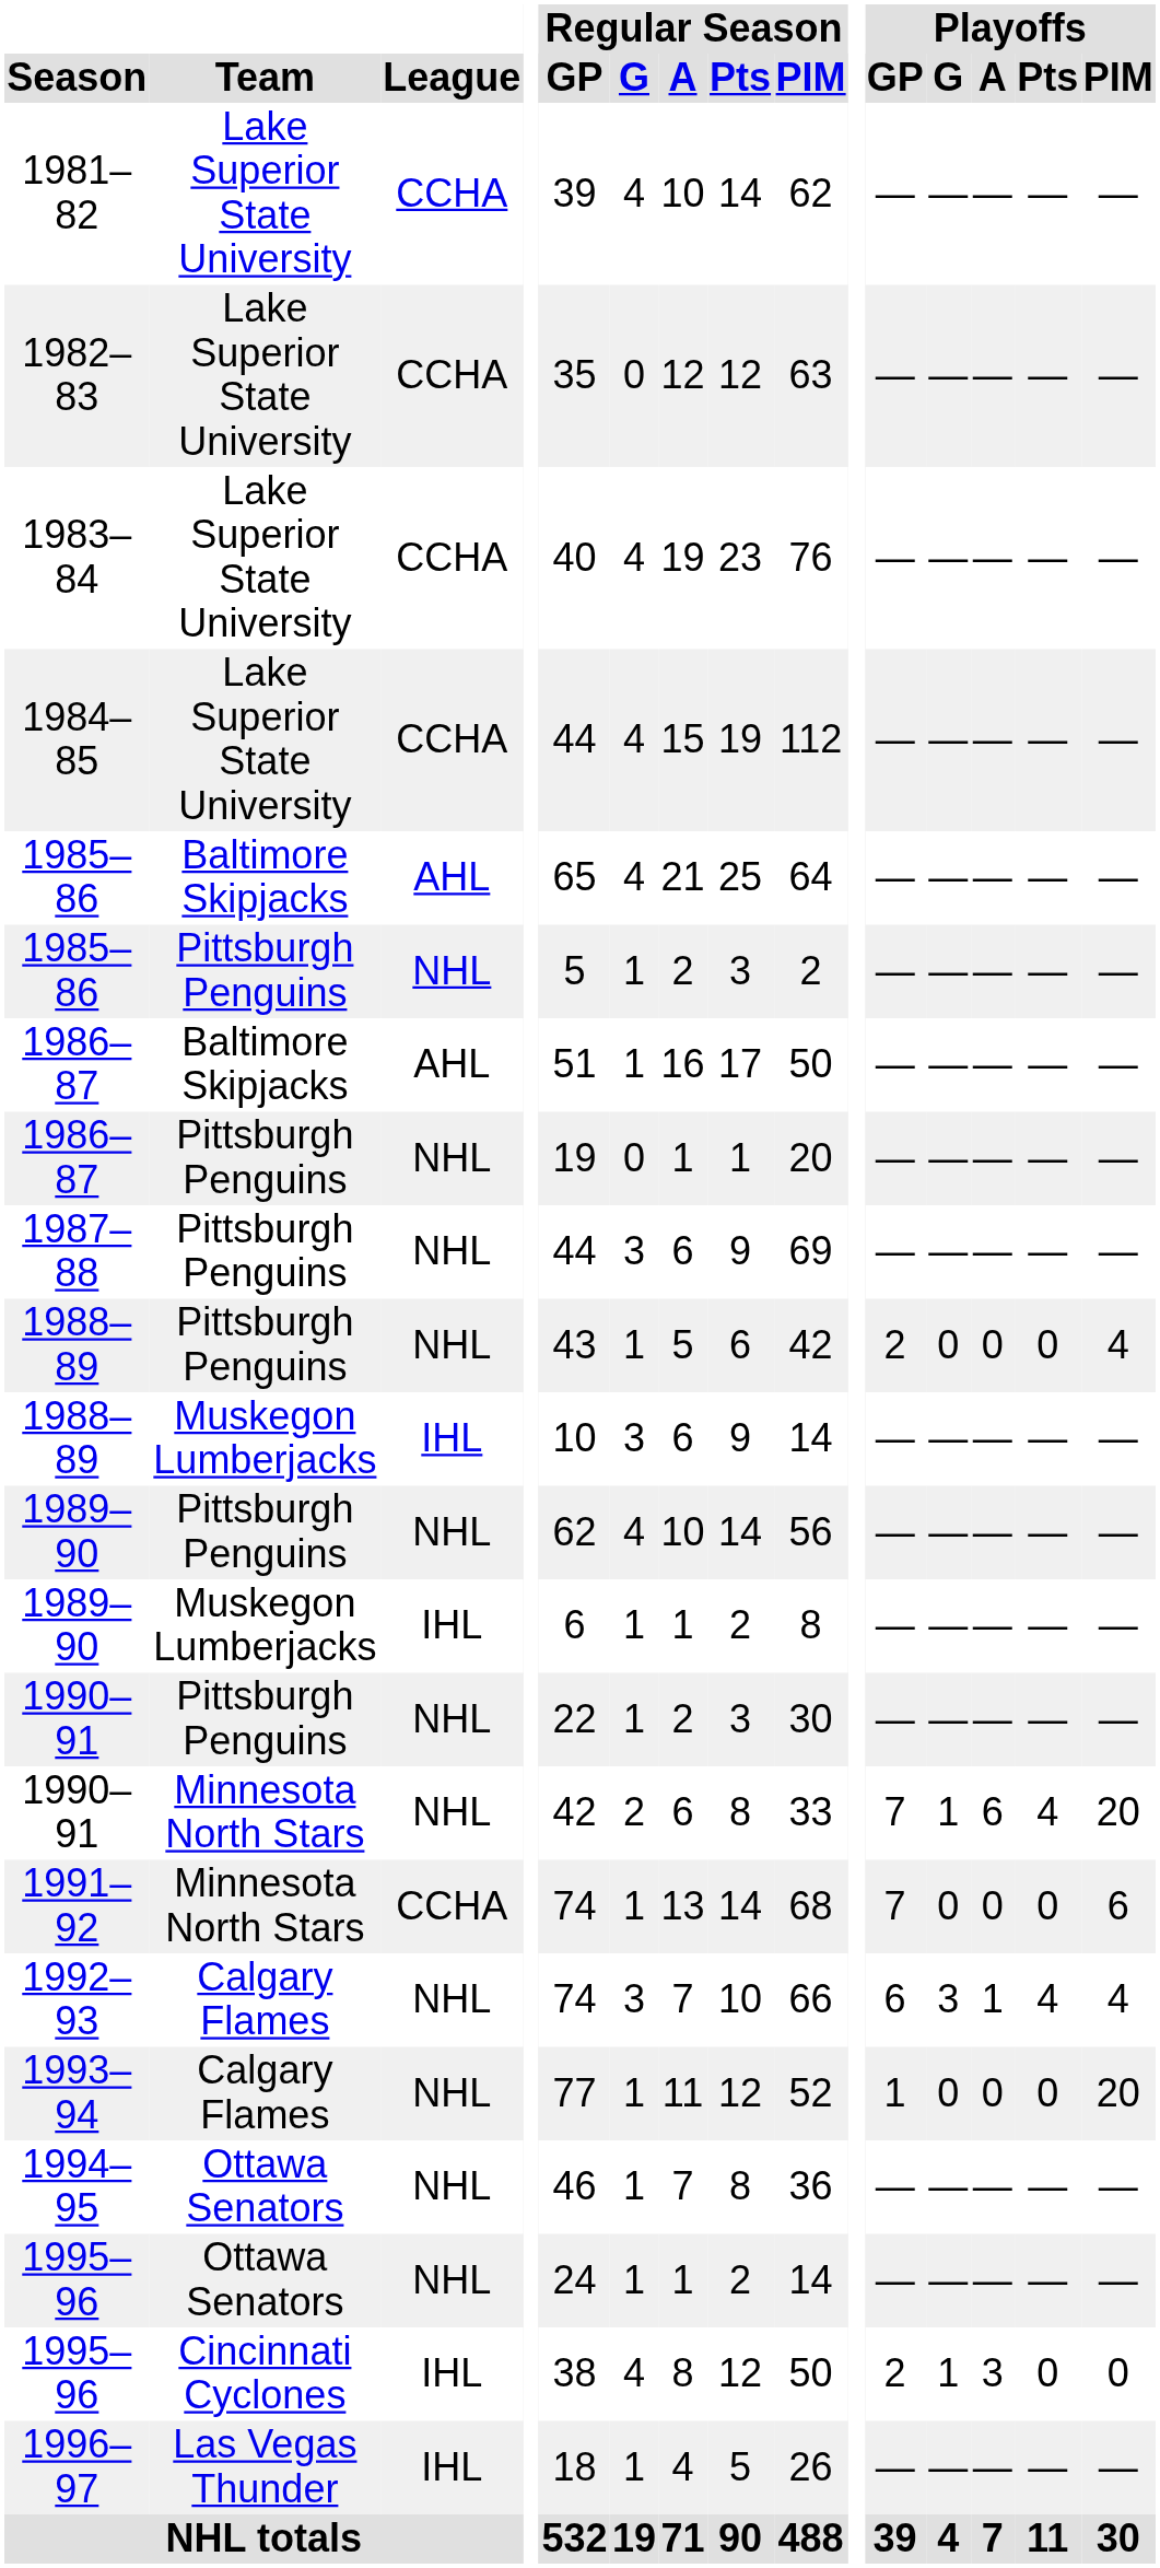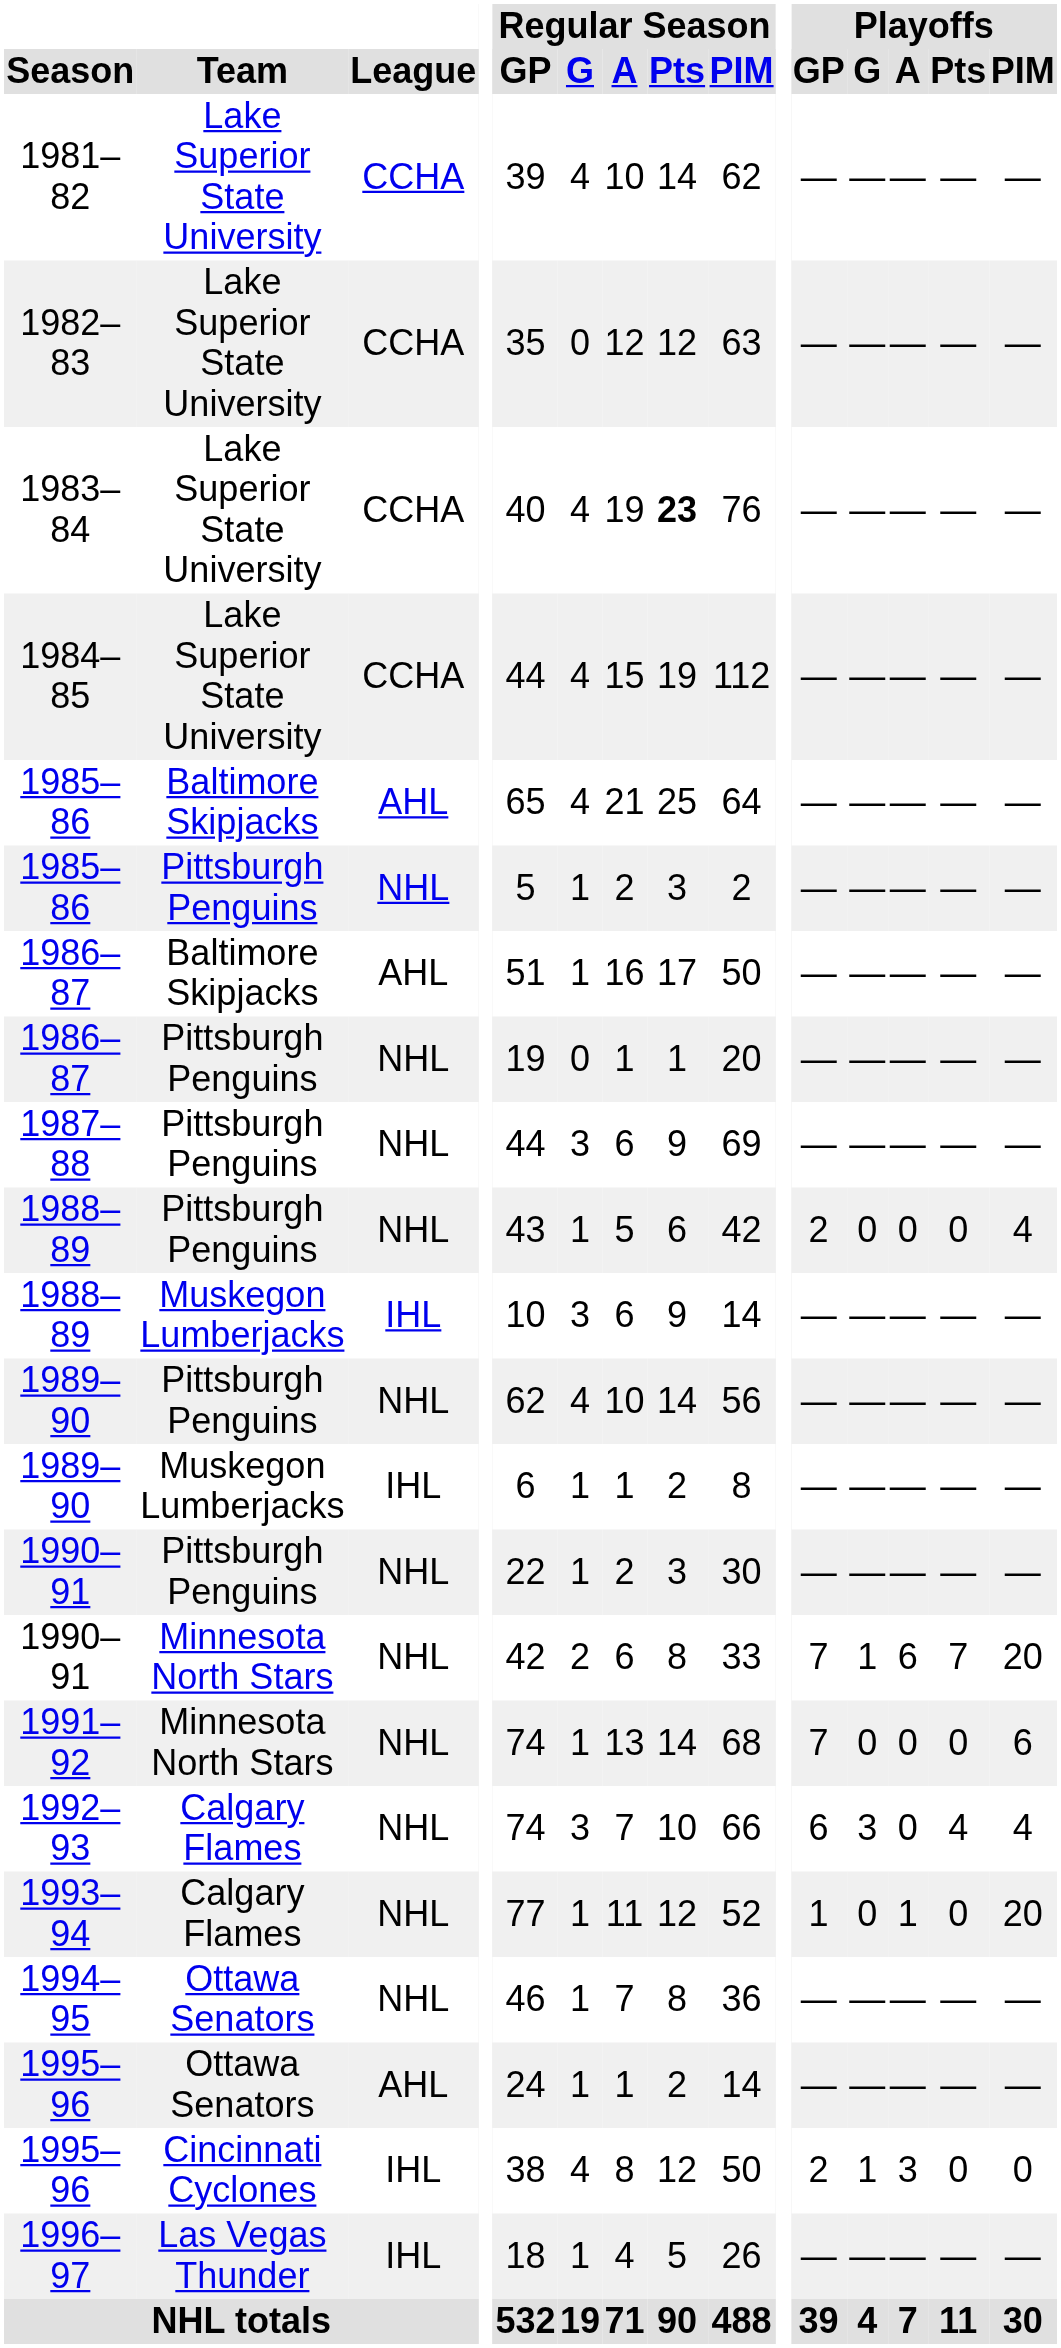1983–84 | Regular Season / Pts: normal -> bold
1990–91 / Minnesota North Stars | Playoffs / Pts: 4 -> 7
1991–92 | League: CCHA -> NHL
1992–93 | Playoffs / A: 1 -> 0
1993–94 | Playoffs / A: 0 -> 1
1995–96 / Ottawa Senators | League: NHL -> AHL
